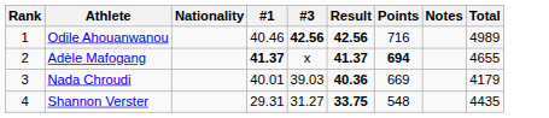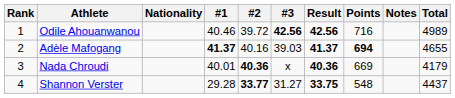+ column: #2 | 39.72 | 40.16 | 40.36 | 33.77
Adèle Mafogang | #3: x -> 39.03
Nada Chroudi | #3: 39.03 -> x
Shannon Verster | #1: 29.31 -> 29.28
Shannon Verster | Total: 4435 -> 4437
